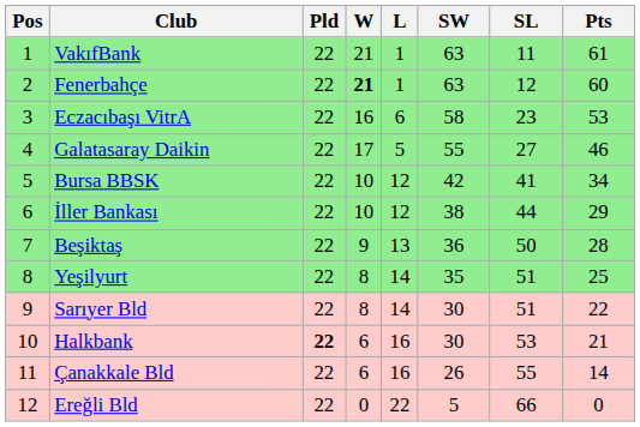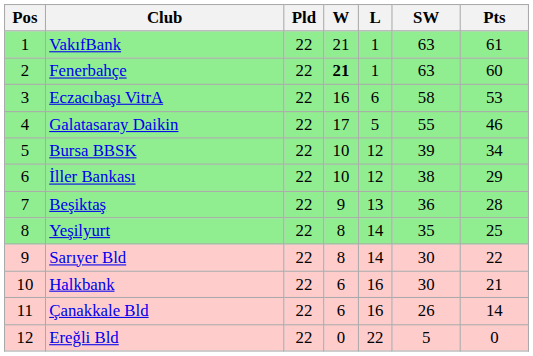- column: SL | 11 | 12 | 23 | 27 | 41 | 44 | 50 | 51 | 51 | 53 | 55 | 66
Bursa BBSK | SW: 42 -> 39
Halkbank | Pld: bold -> normal
